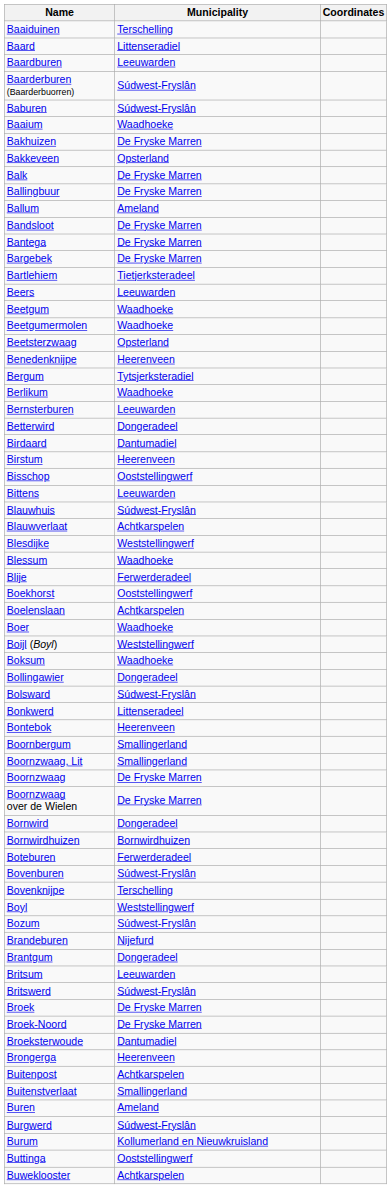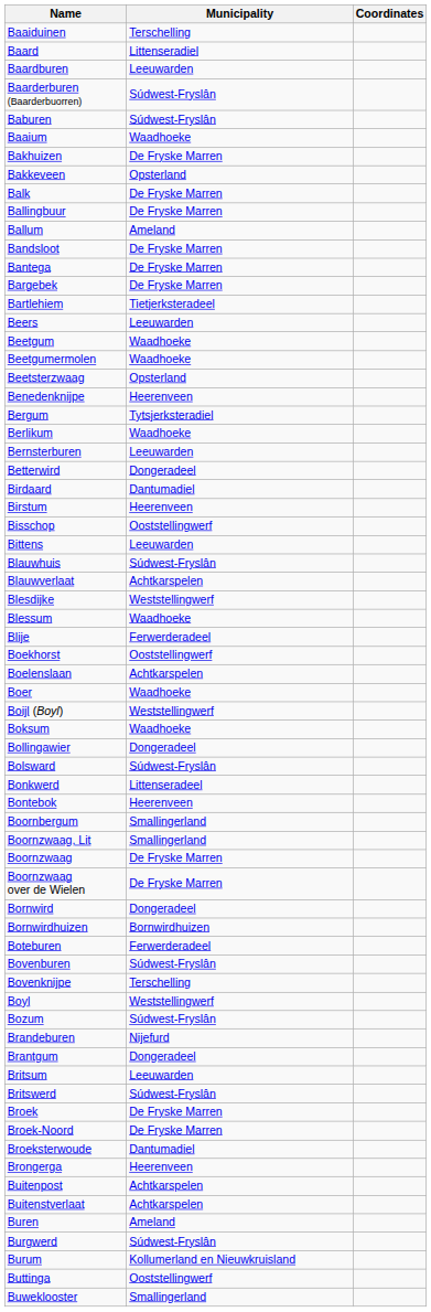Buitenstverlaat | Municipality: Smallingerland -> Achtkarspelen
Buweklooster | Municipality: Achtkarspelen -> Smallingerland
